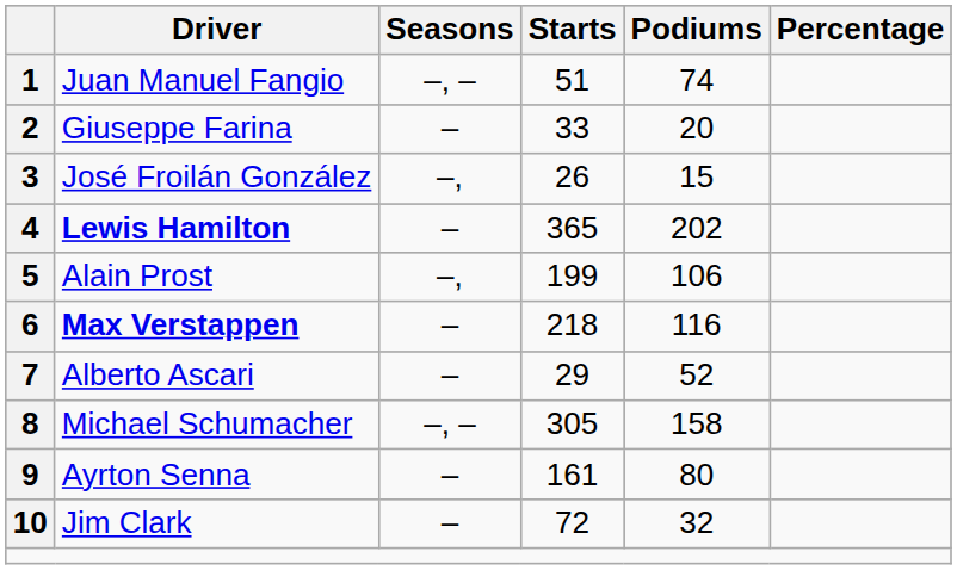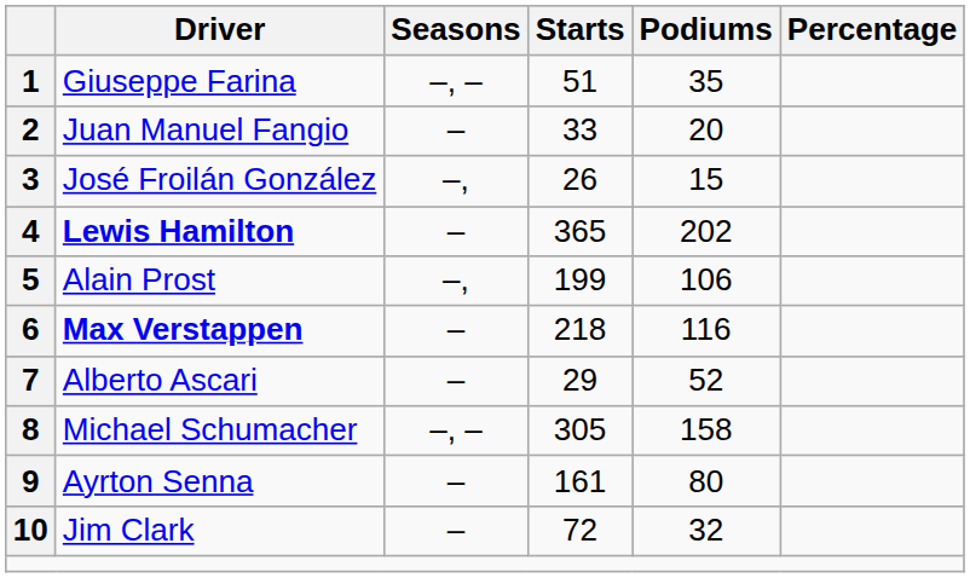1 | Driver: Juan Manuel Fangio -> Giuseppe Farina
1 | Podiums: 74 -> 35
2 | Driver: Giuseppe Farina -> Juan Manuel Fangio
